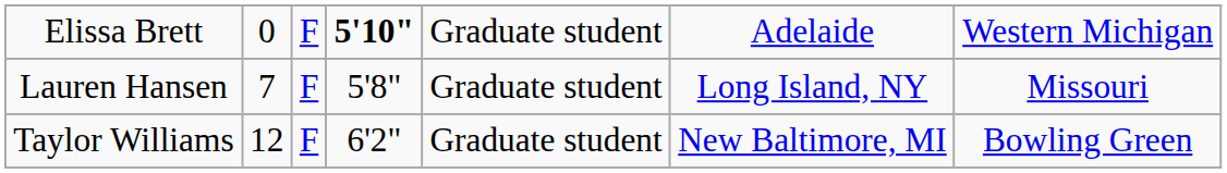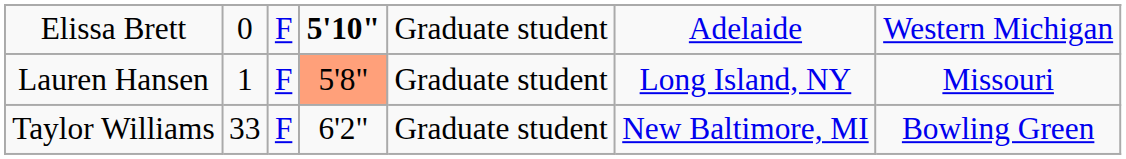Lauren Hansen | column 2: 7 -> 1
Lauren Hansen | column 4: no background -> lightsalmon background
Taylor Williams | column 2: 12 -> 33
